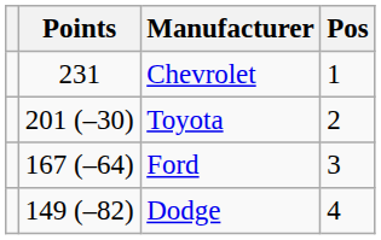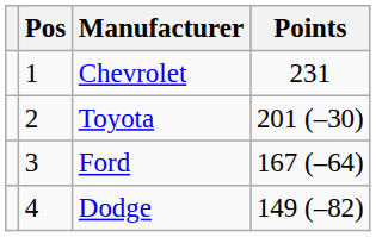columns swapped: Pos <-> Points
